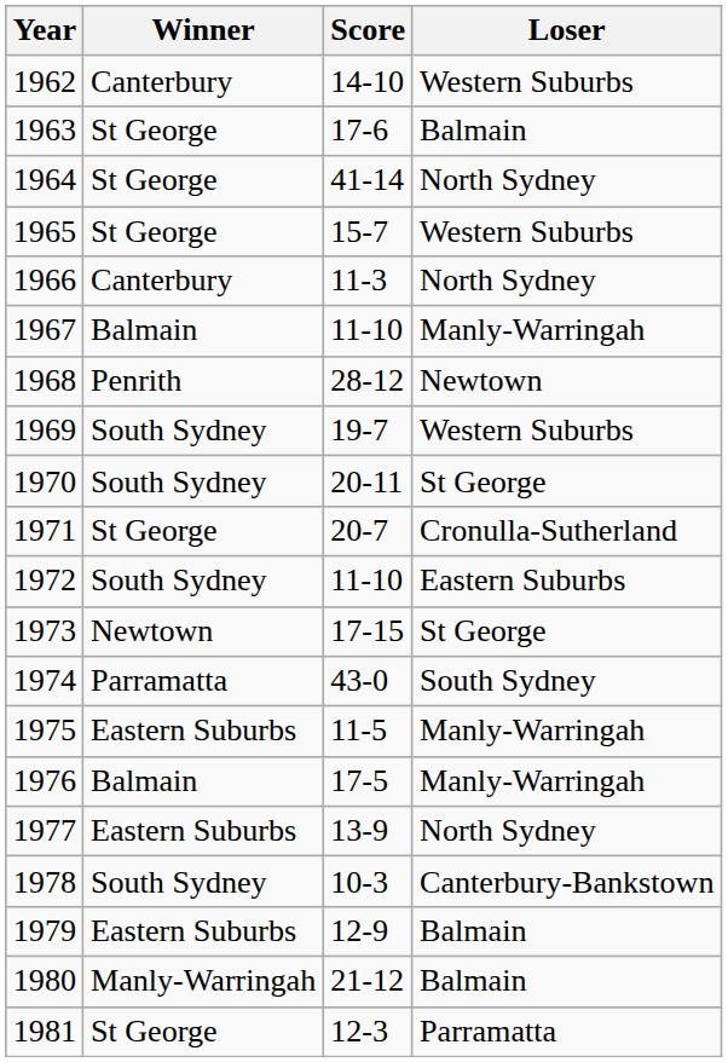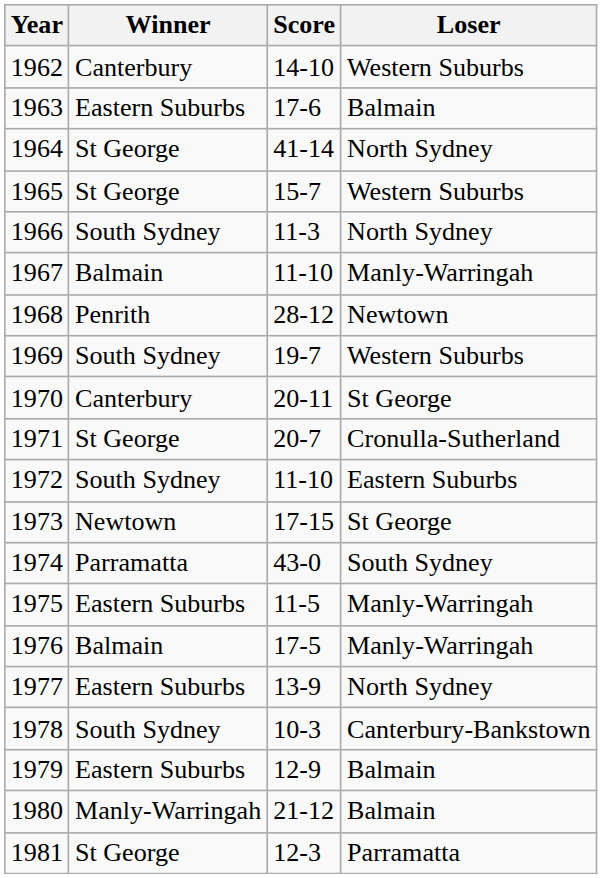1963 | Winner: St George -> Eastern Suburbs
1966 | Winner: Canterbury -> South Sydney
1970 | Winner: South Sydney -> Canterbury
